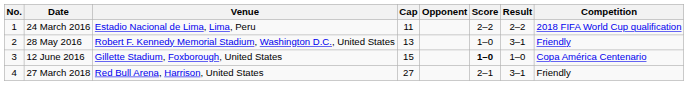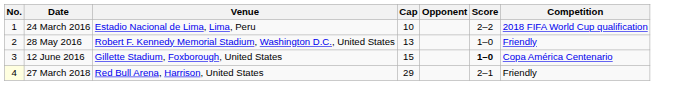- column: Result | 2–2 | 3–1 | 1–0 | 3–1
24 March 2016 | Cap: 11 -> 10
27 March 2018 | No.: no background -> lightyellow background
27 March 2018 | Cap: 27 -> 29
